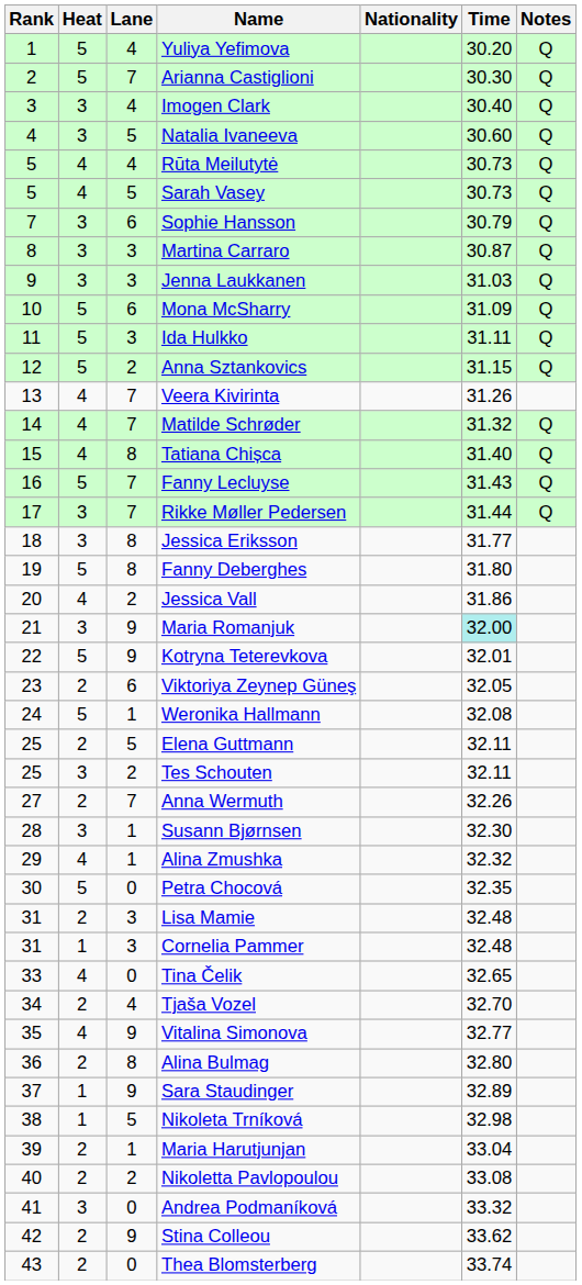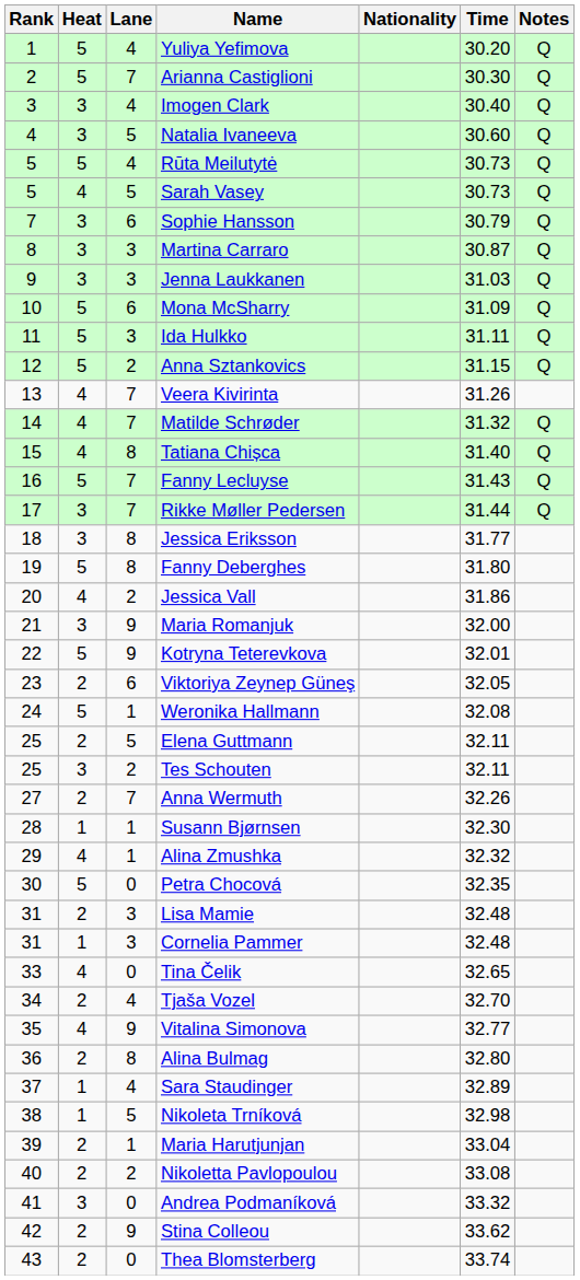Rūta Meilutytė | Heat: 4 -> 5
Maria Romanjuk | Time: paleturquoise background -> no background
Susann Bjørnsen | Heat: 3 -> 1
Sara Staudinger | Lane: 9 -> 4
